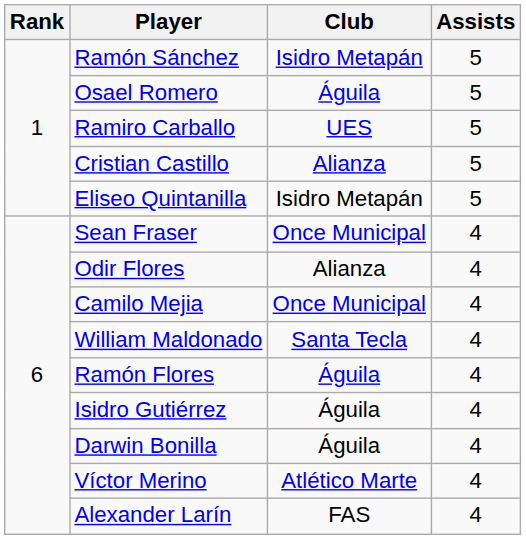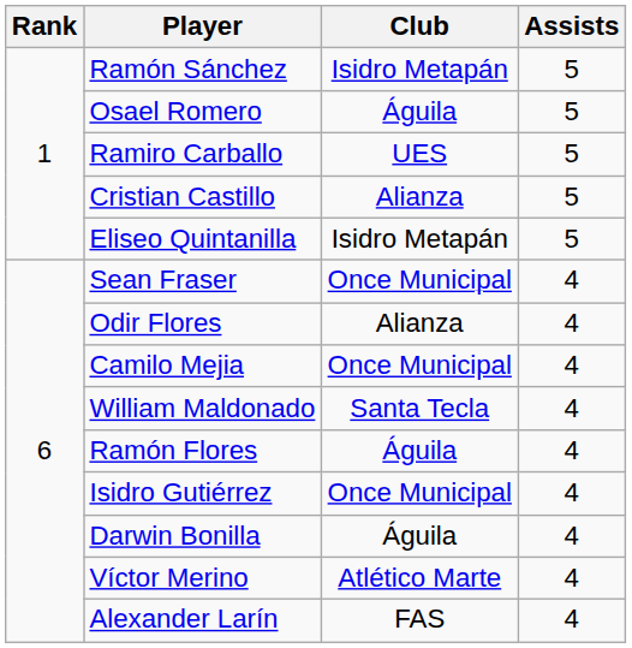Isidro Gutiérrez | Club: Águila -> Once Municipal
